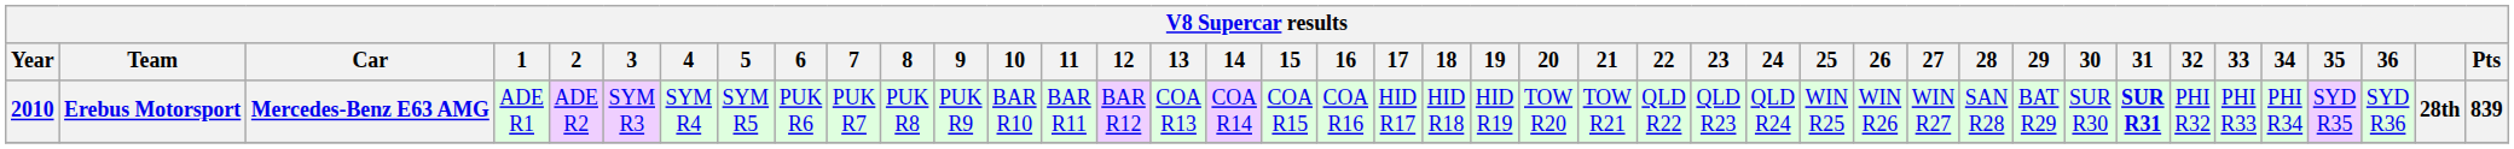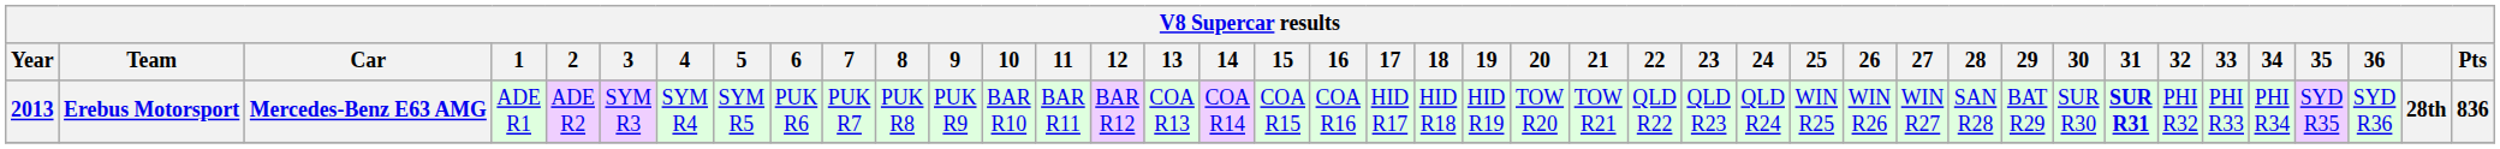Erebus Motorsport | Year: 2010 -> 2013
Erebus Motorsport | Pts: 839 -> 836
